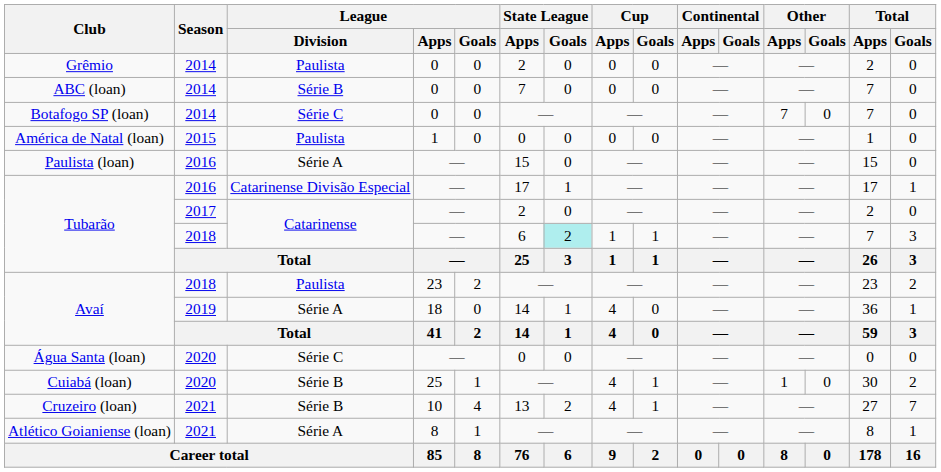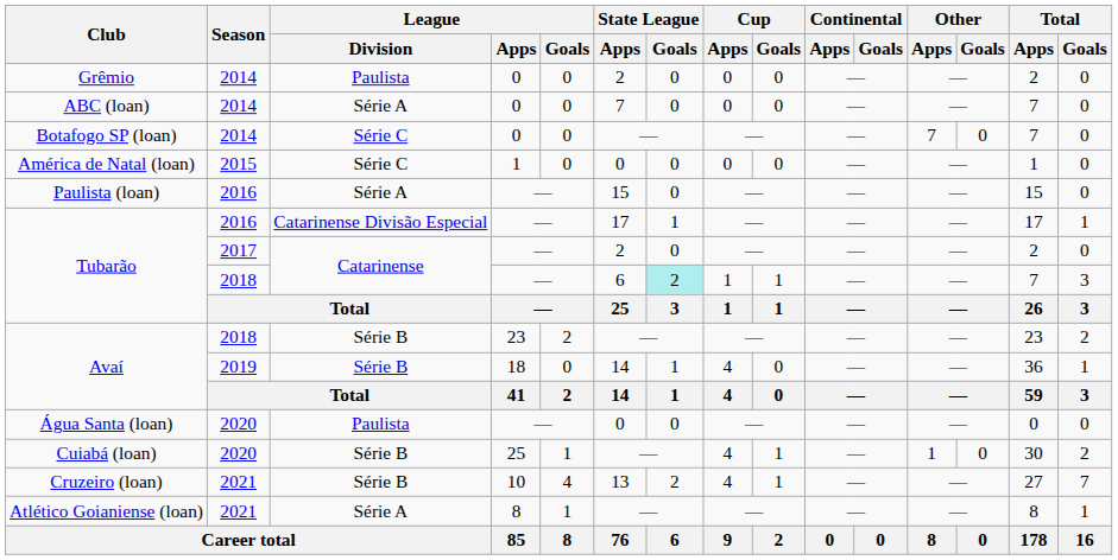ABC (loan) | League / Division: Série B -> Série A
América de Natal (loan) | League / Division: Paulista -> Série C
Avaí / 2018 | League / Division: Paulista -> Série B
Avaí / 2019 | League / Division: Série A -> Série B
Água Santa (loan) | League / Division: Série C -> Paulista
